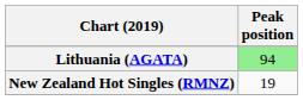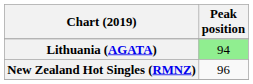New Zealand Hot Singles (RMNZ) | Peak position: 19 -> 96
